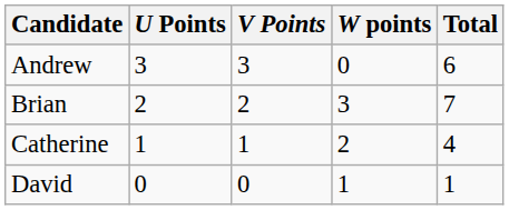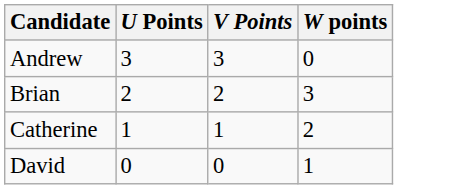- column: Total | 6 | 7 | 4 | 1
